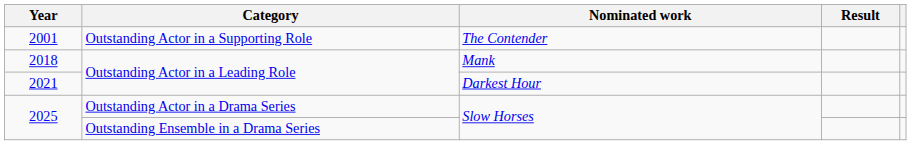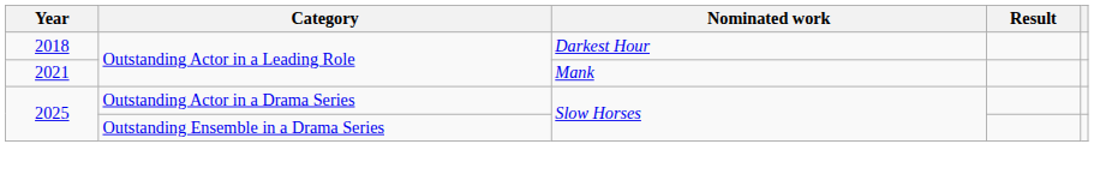- row: 2001 | Outstanding Actor in a Supporting Role | The Contender
2018 | Nominated work: Mank -> Darkest Hour
2021 | Nominated work: Darkest Hour -> Mank
